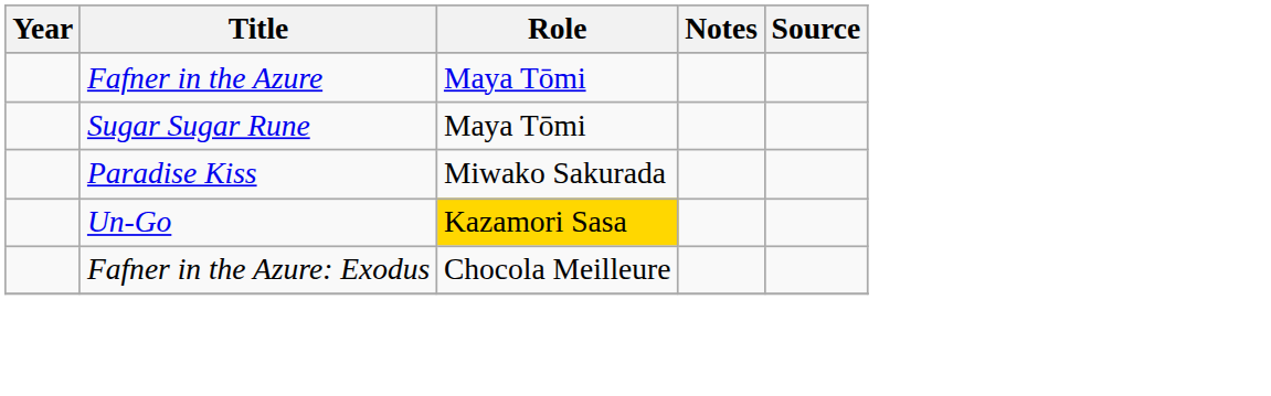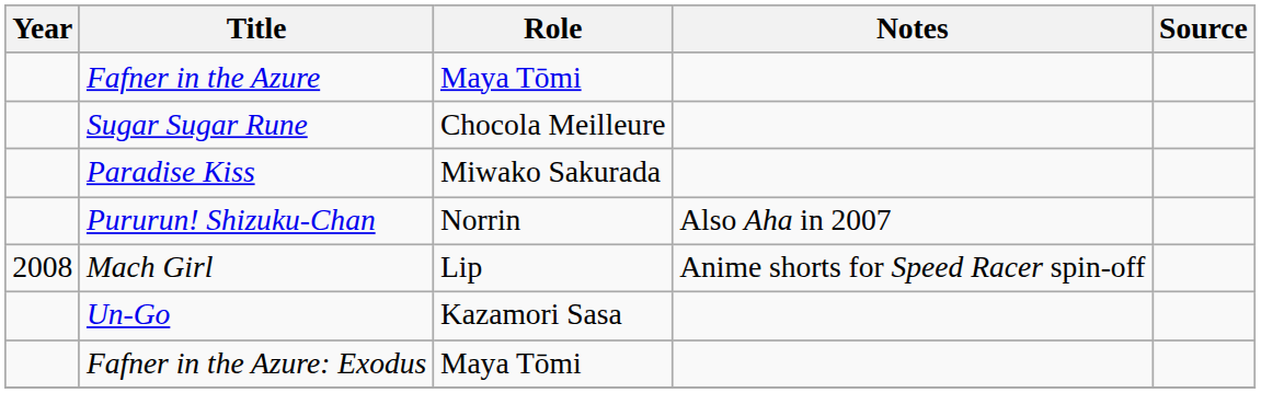Sugar Sugar Rune | Role: Maya Tōmi -> Chocola Meilleure
+ row: Pururun! Shizuku-Chan | Norrin | Also Aha in 2007
+ row: 2008 | Mach Girl | Lip | Anime shorts for Speed Racer spin-off
Un-Go | Role: gold background -> no background
Fafner in the Azure: Exodus | Role: Chocola Meilleure -> Maya Tōmi
